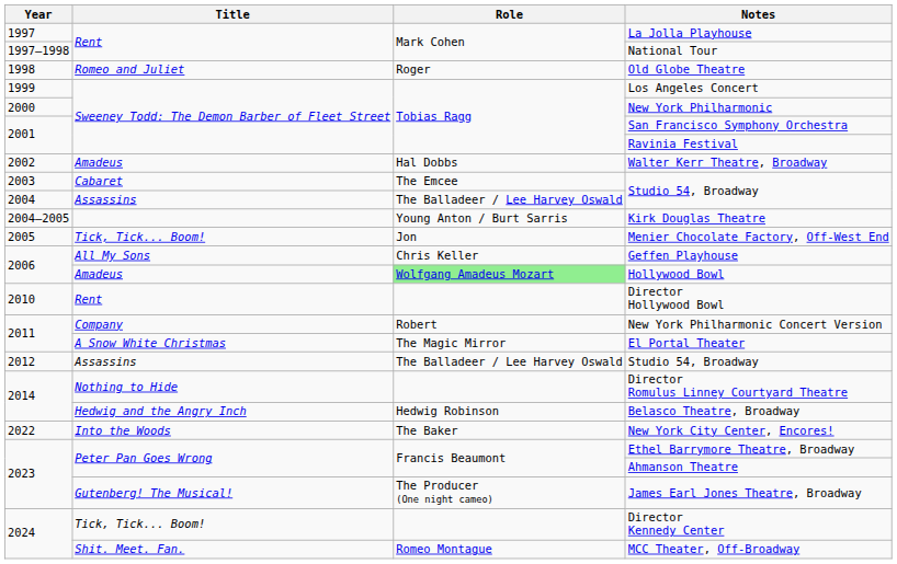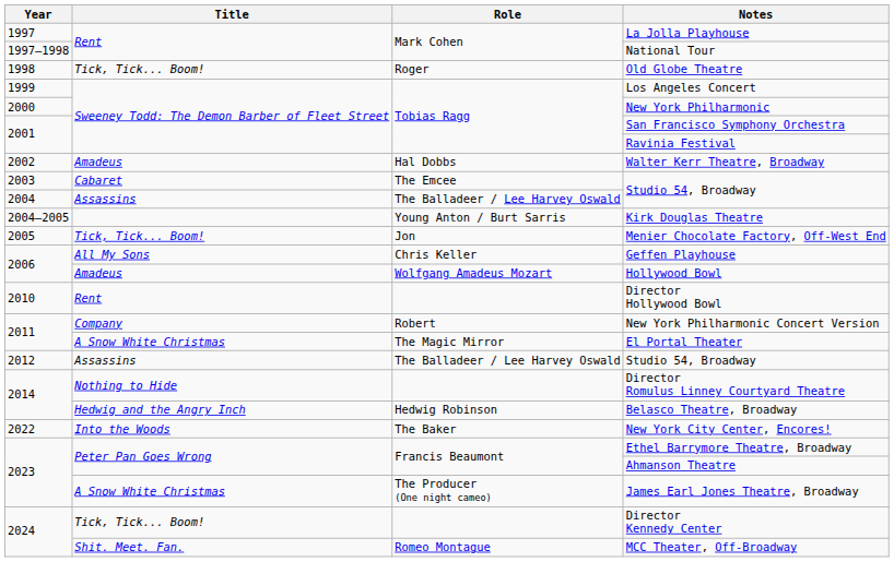Old Globe Theatre | Title: Romeo and Juliet -> Tick, Tick... Boom!
Hollywood Bowl | Role: lightgreen background -> no background
James Earl Jones Theatre, Broadway | Title: Gutenberg! The Musical! -> A Snow White Christmas
